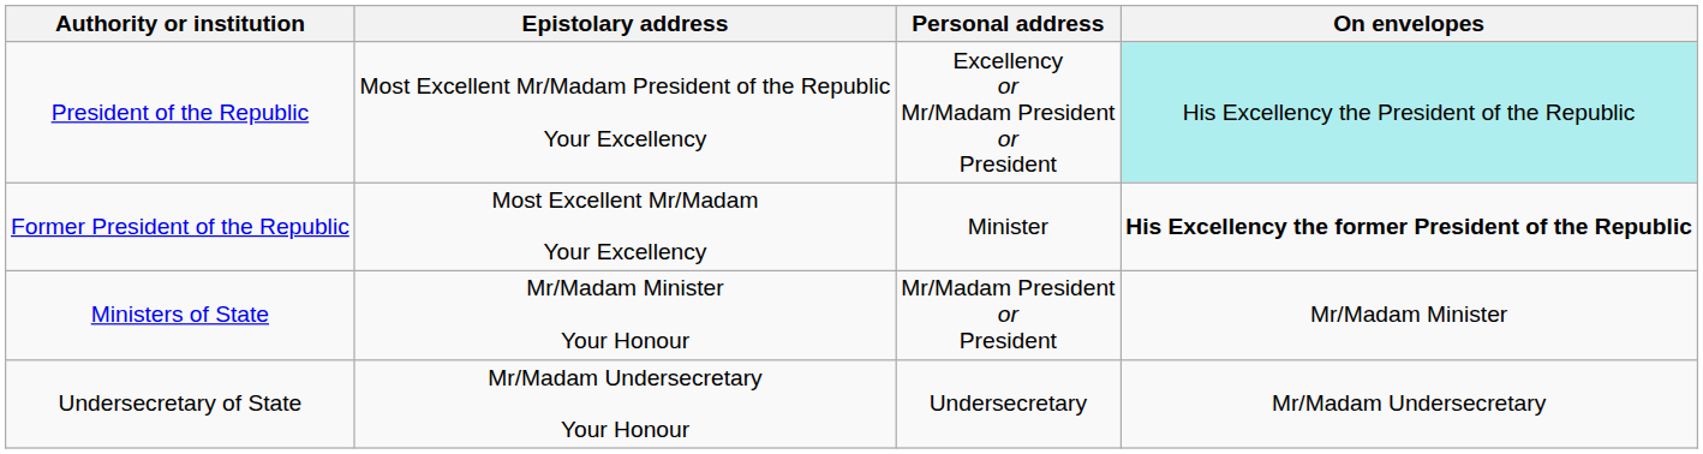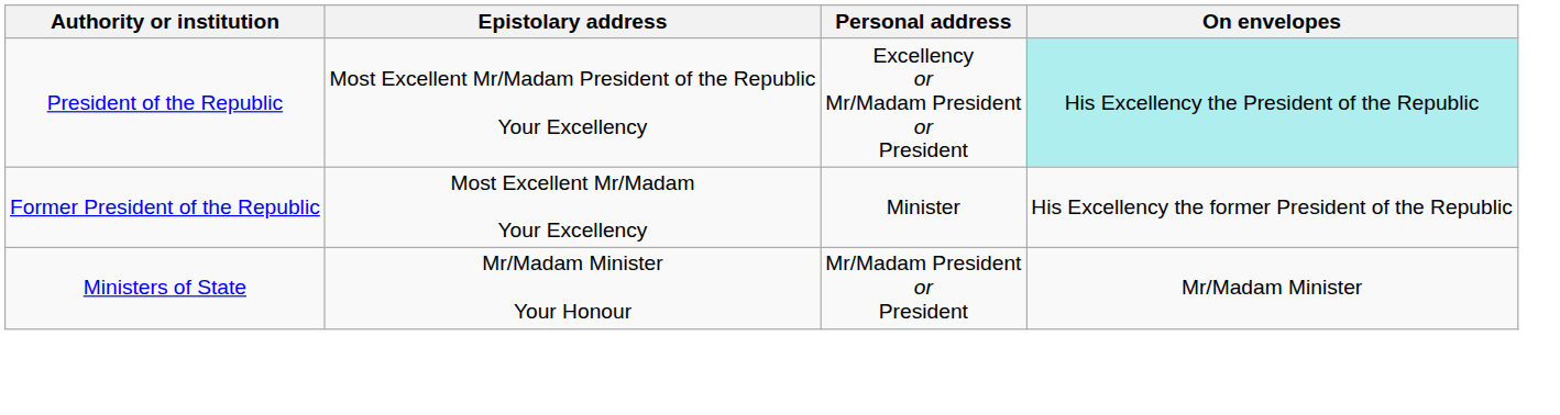Former President of the Republic | On envelopes: bold -> normal
- row: Undersecretary of State | Mr/Madam Undersecretary Your Honour | Undersecretary | Mr/Madam Undersecretary
